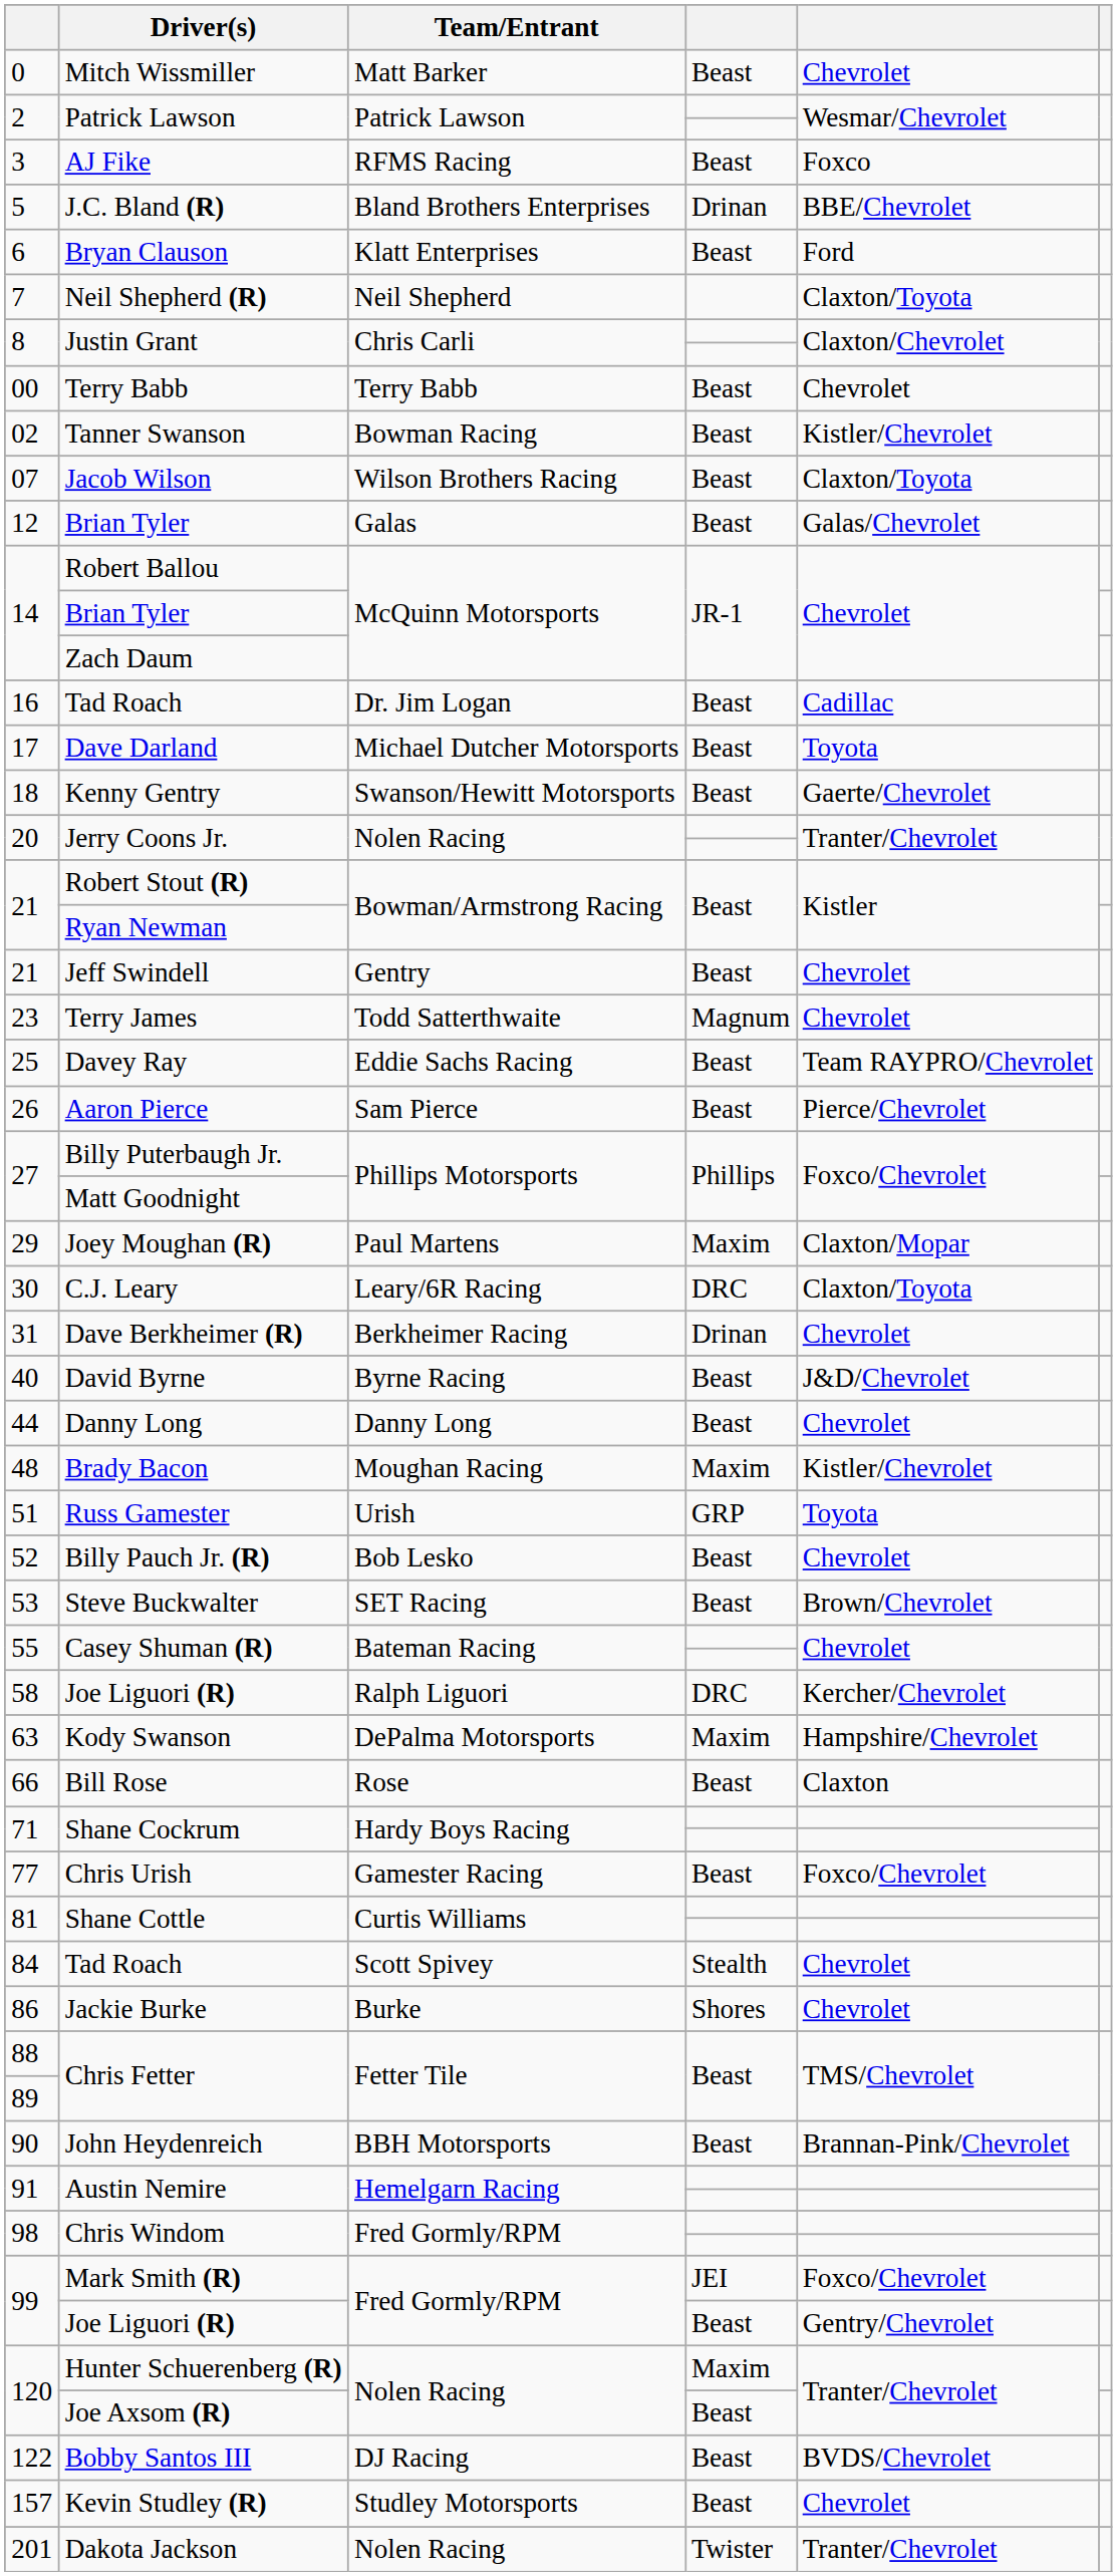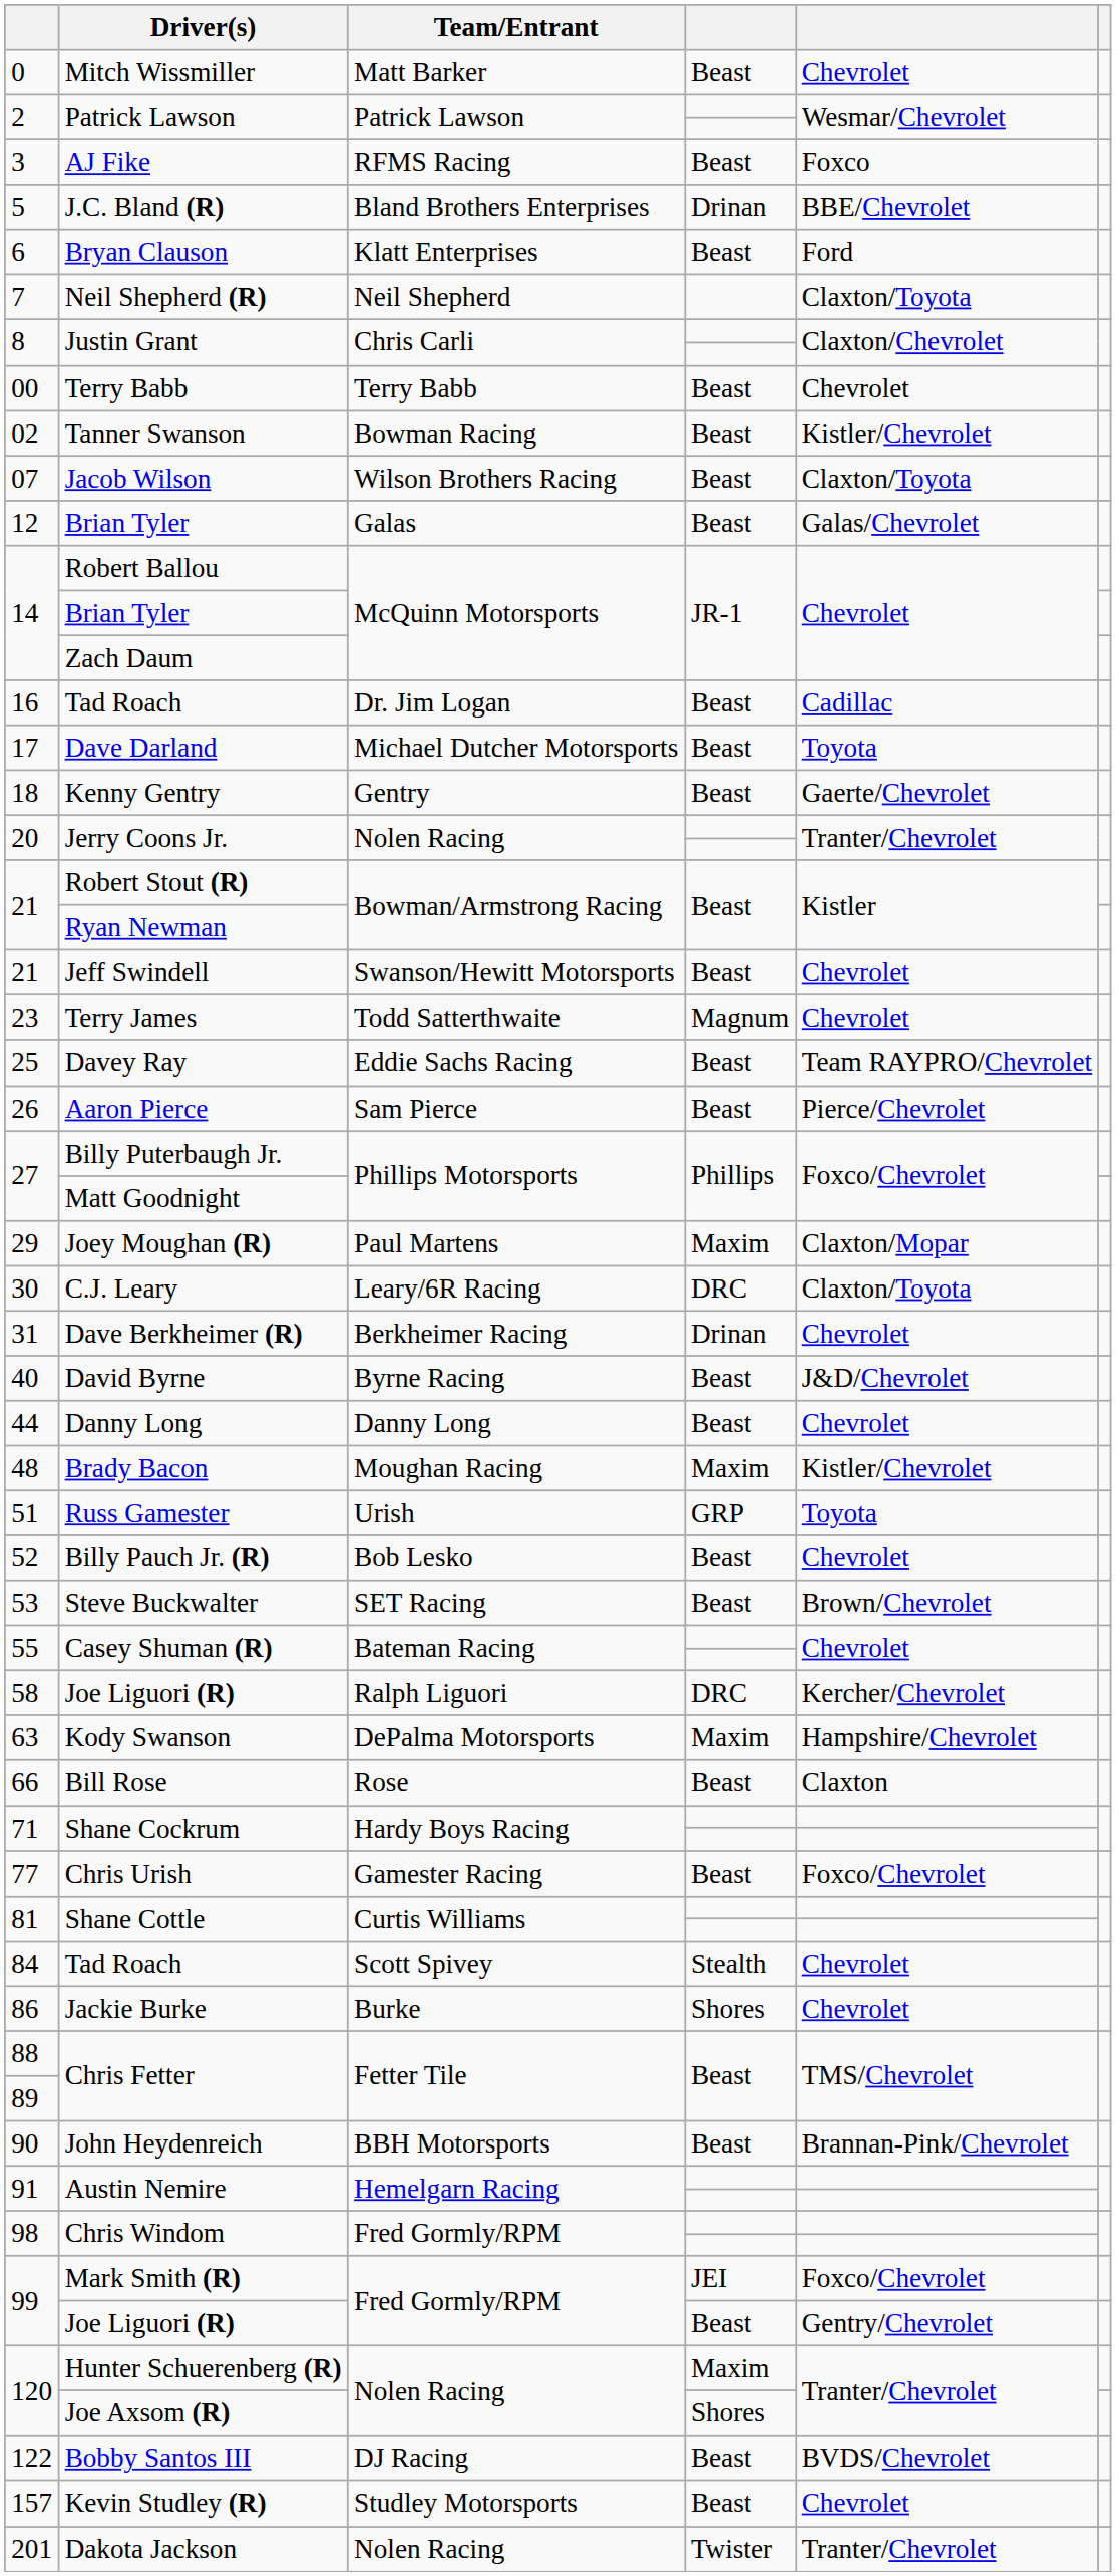Kenny Gentry | Team/Entrant: Swanson/Hewitt Motorsports -> Gentry
Jeff Swindell | Team/Entrant: Gentry -> Swanson/Hewitt Motorsports
Joe Axsom (R) | column 4: Beast -> Shores
